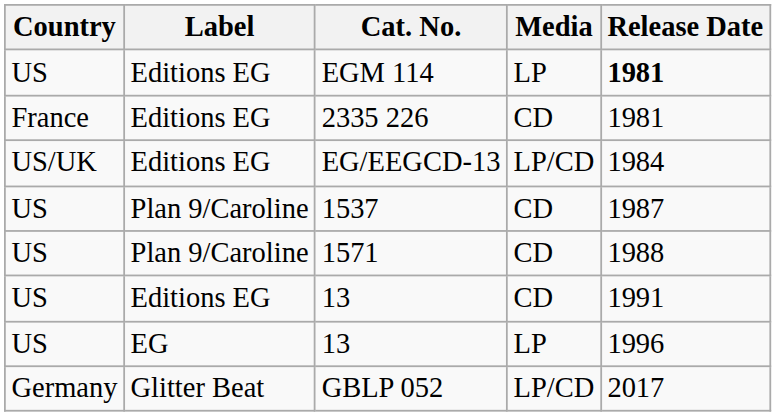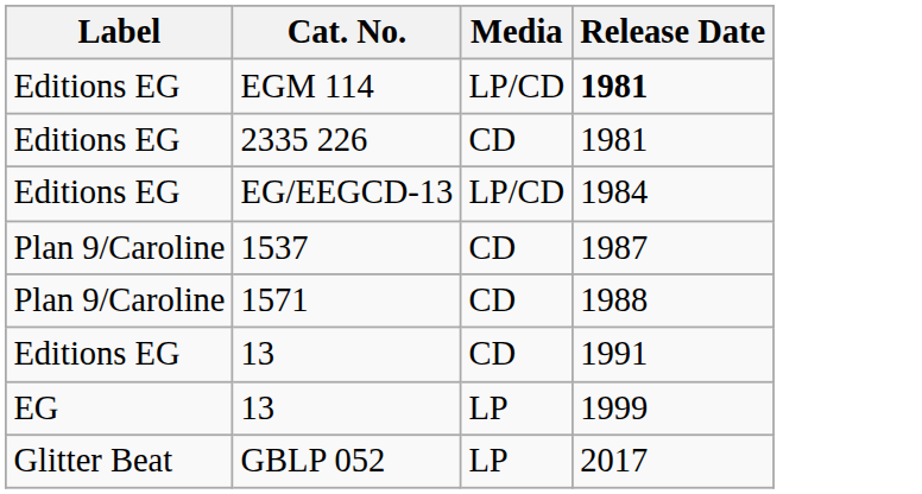- column: Country | US | France | US/UK | US | US | US | US | Germany
EGM 114 | Media: LP -> LP/CD
EG / 13 | Release Date: 1996 -> 1999
GBLP 052 | Media: LP/CD -> LP
